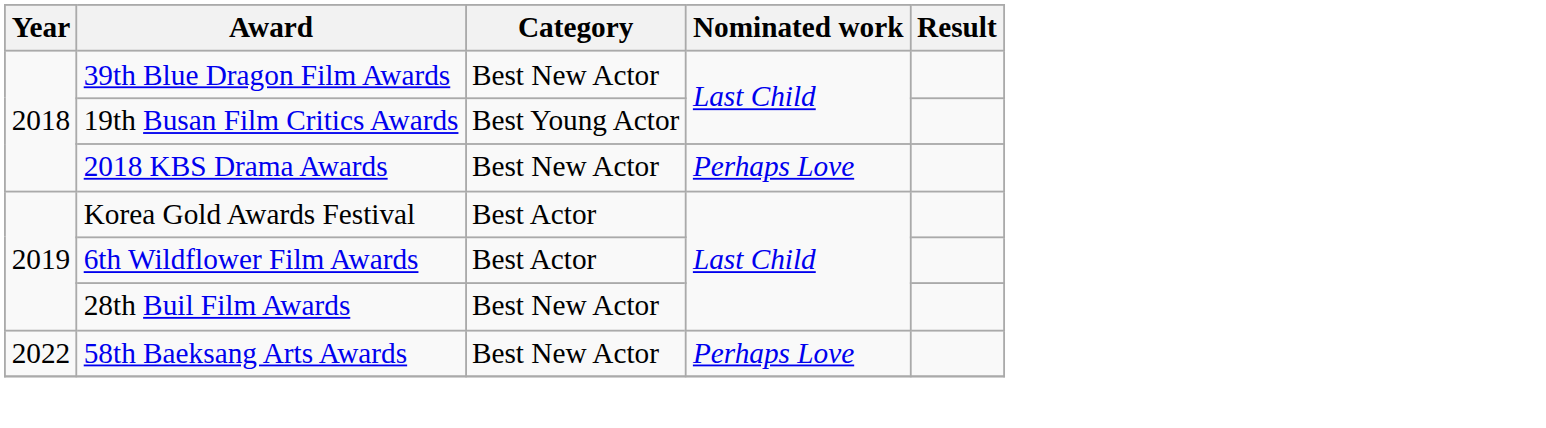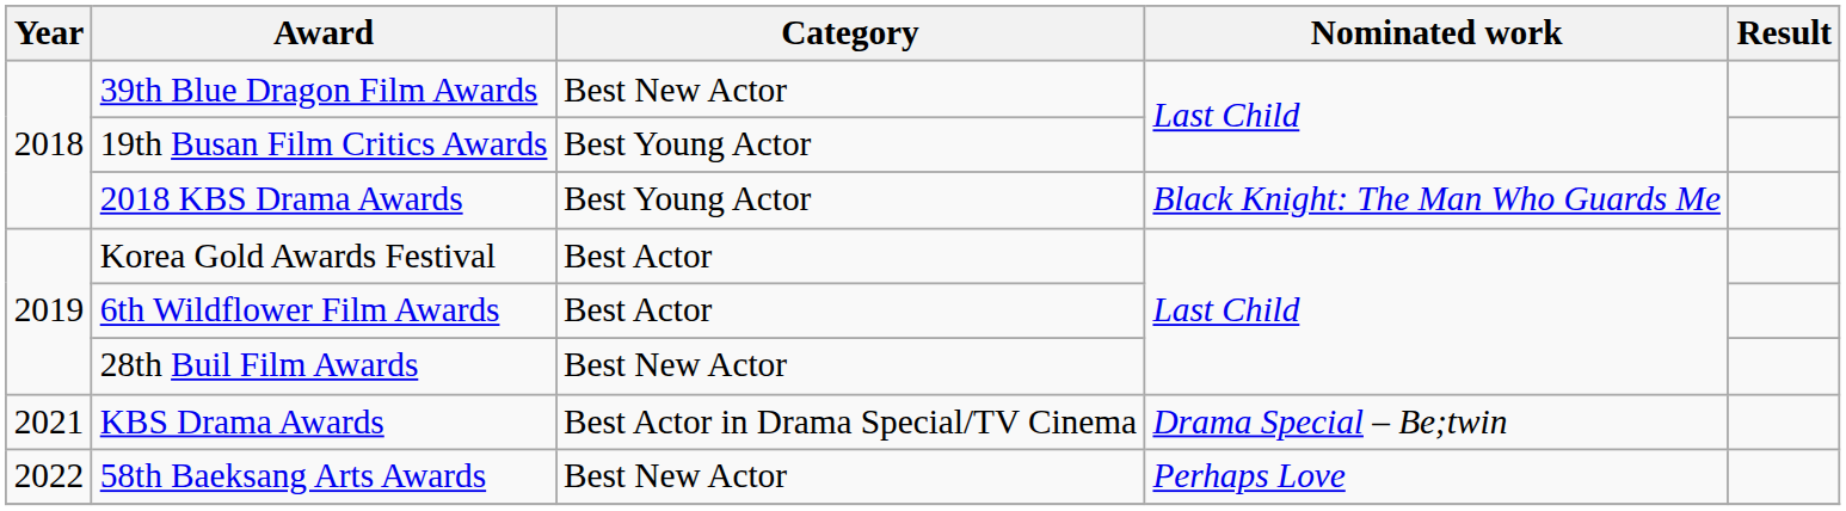2018 KBS Drama Awards | Category: Best New Actor -> Best Young Actor
2018 KBS Drama Awards | Nominated work: Perhaps Love -> Black Knight: The Man Who Guards Me
+ row: 2021 | KBS Drama Awards | Best Actor in Drama Special/TV Cinema | Drama Special – Be;twin
